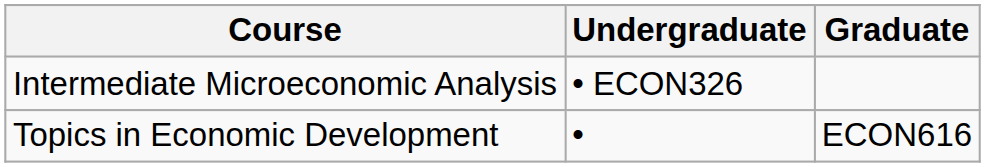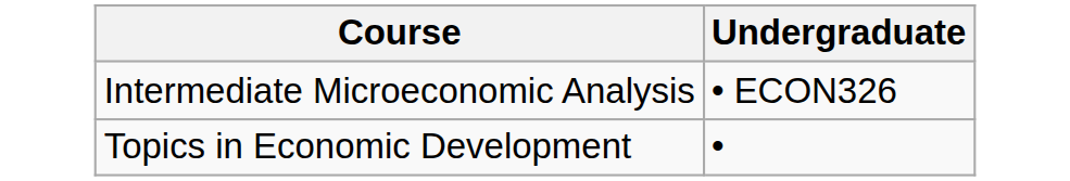- column: Graduate | ECON616
